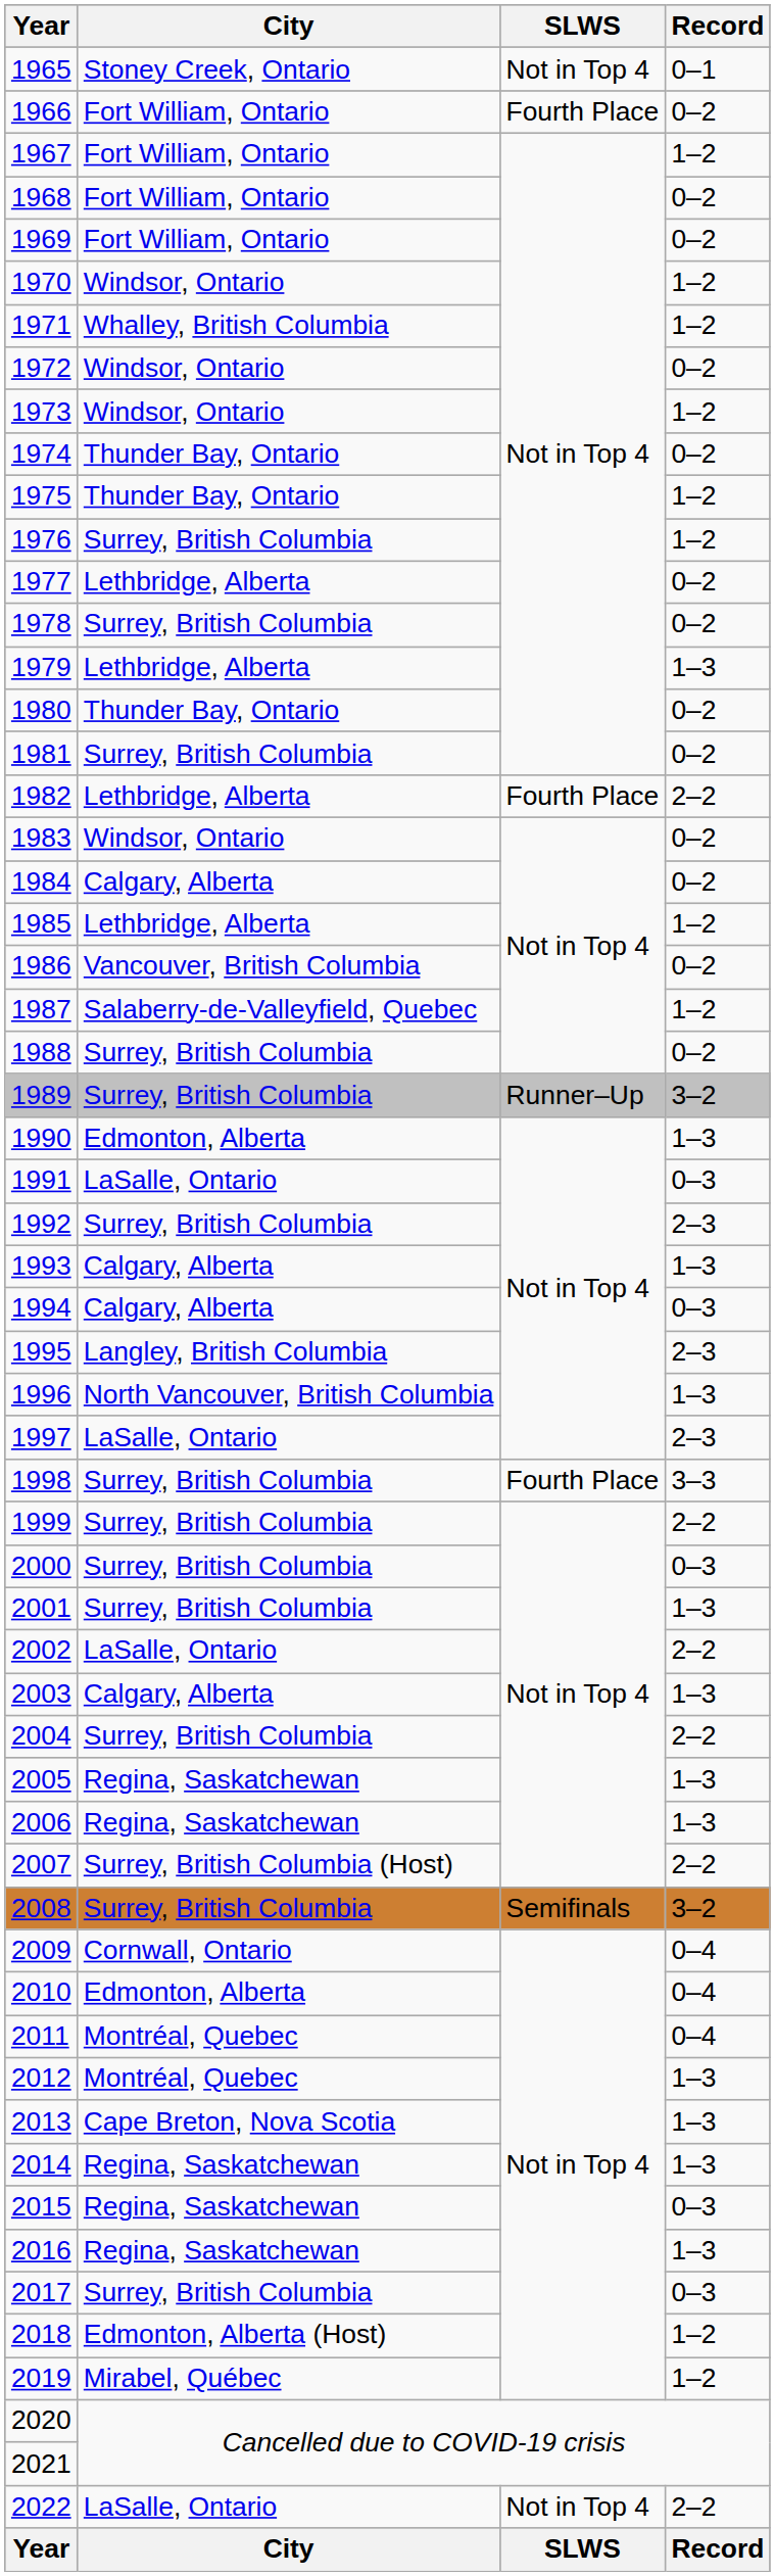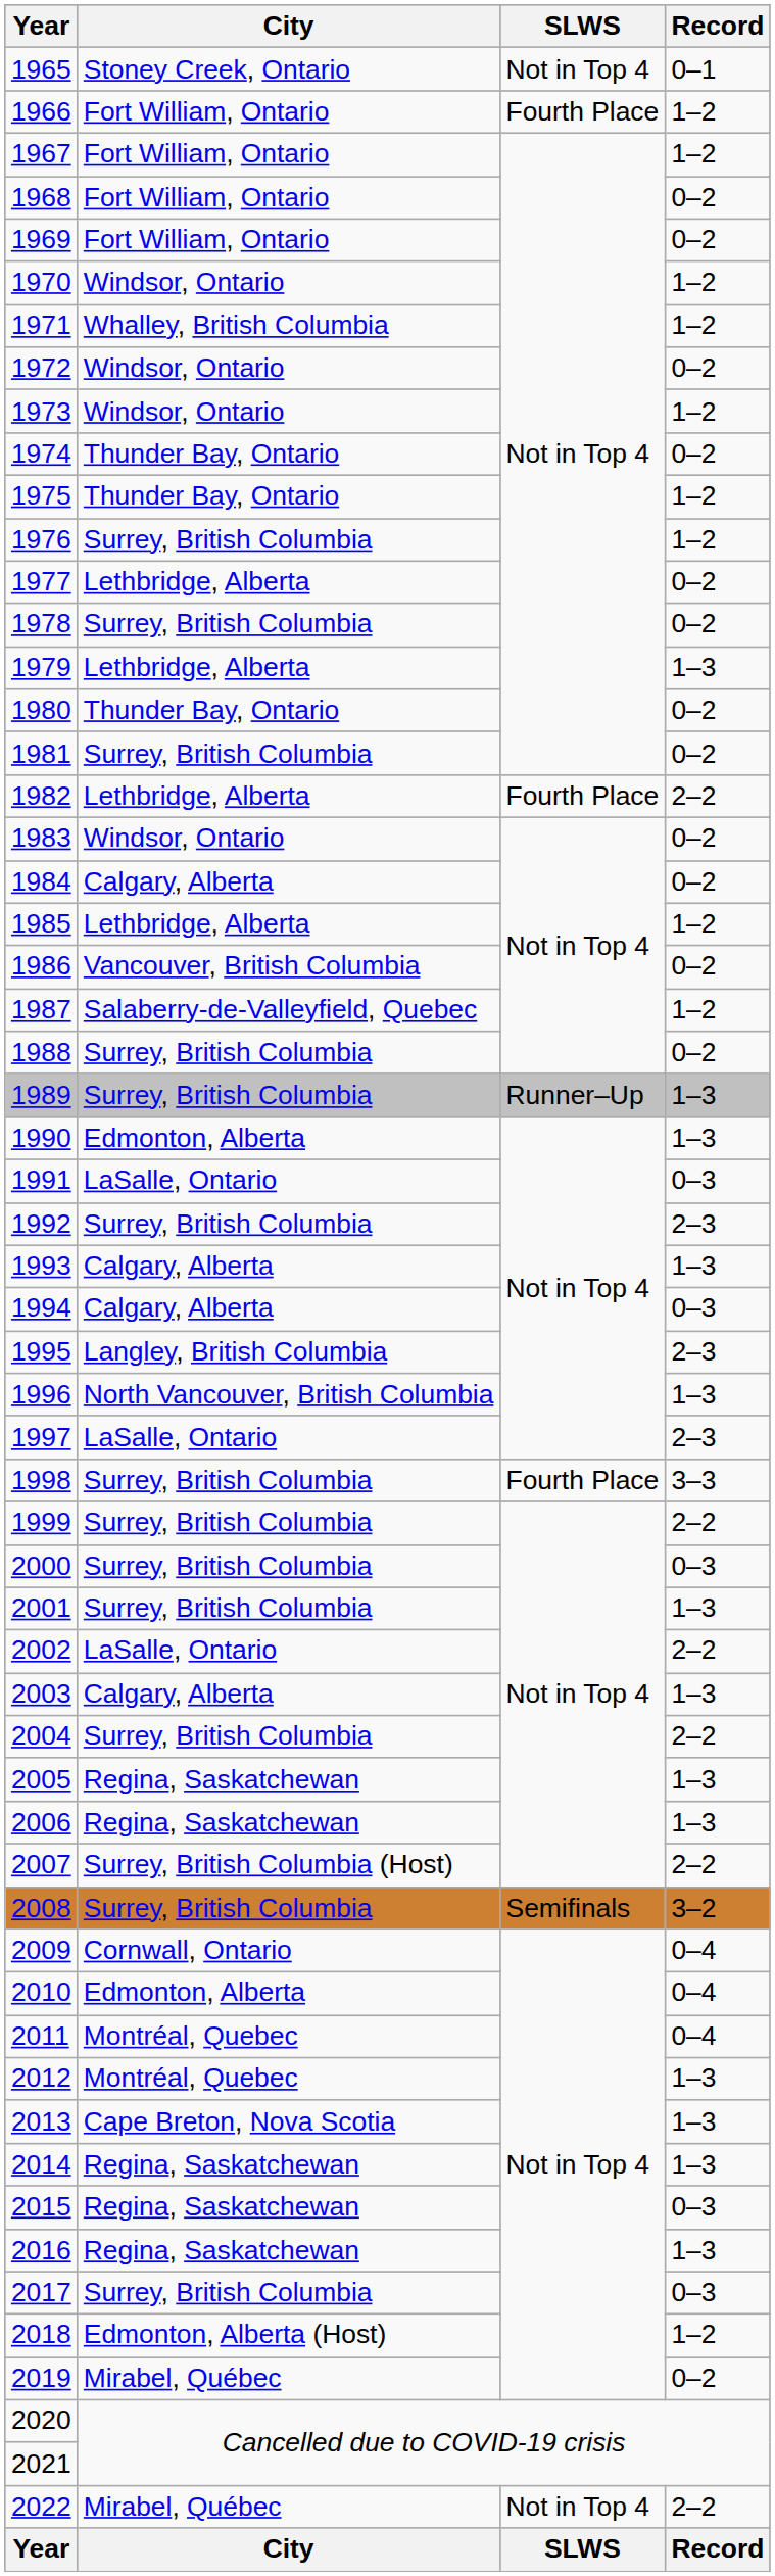1966 | Record: 0–2 -> 1–2
1989 | Record: 3–2 -> 1–3
2019 | Record: 1–2 -> 0–2
2022 | City: LaSalle, Ontario -> Mirabel, Québec
